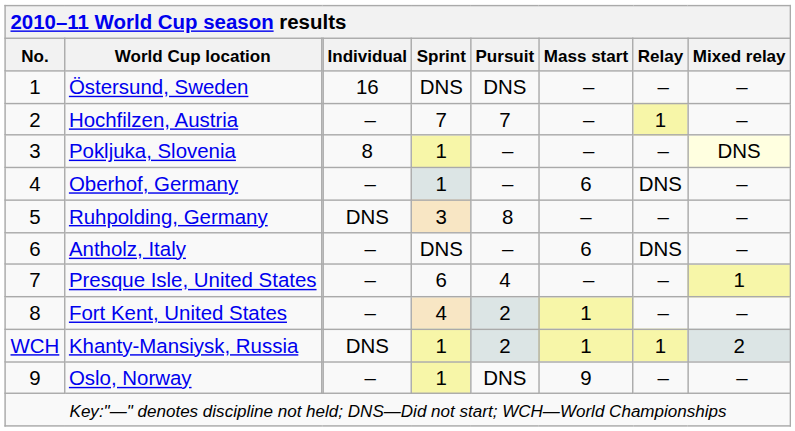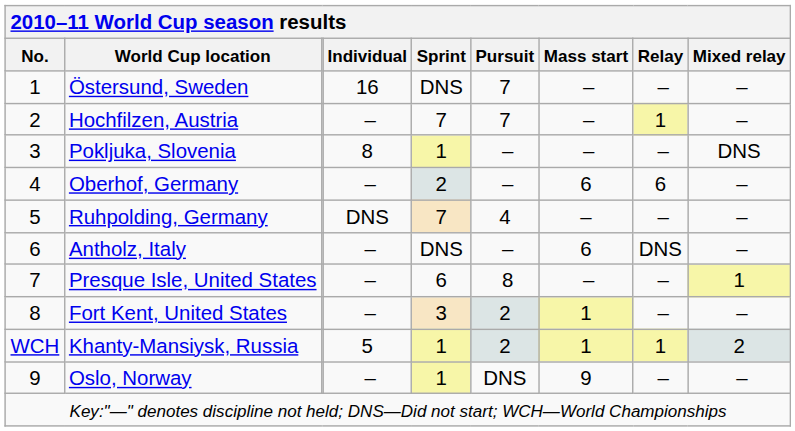Östersund, Sweden | Pursuit: DNS -> 7
Pokljuka, Slovenia | Mixed relay: lightyellow background -> no background
Oberhof, Germany | Sprint: 1 -> 2
Oberhof, Germany | Relay: DNS -> 6
Ruhpolding, Germany | Sprint: 3 -> 7
Ruhpolding, Germany | Pursuit: 8 -> 4
Presque Isle, United States | Pursuit: 4 -> 8
Fort Kent, United States | Sprint: 4 -> 3
Khanty-Mansiysk, Russia | Individual: DNS -> 5
